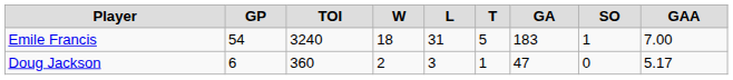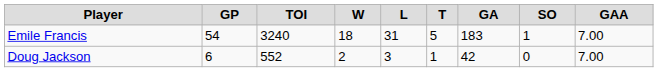Doug Jackson | TOI: 360 -> 552
Doug Jackson | GA: 47 -> 42
Doug Jackson | GAA: 5.17 -> 7.00
